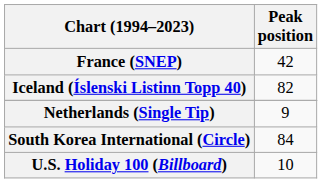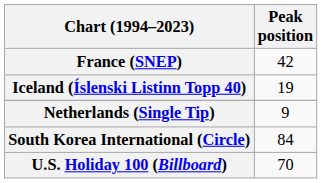Iceland (Íslenski Listinn Topp 40) | Peak position: 82 -> 19
U.S. Holiday 100 (Billboard) | Peak position: 10 -> 70
